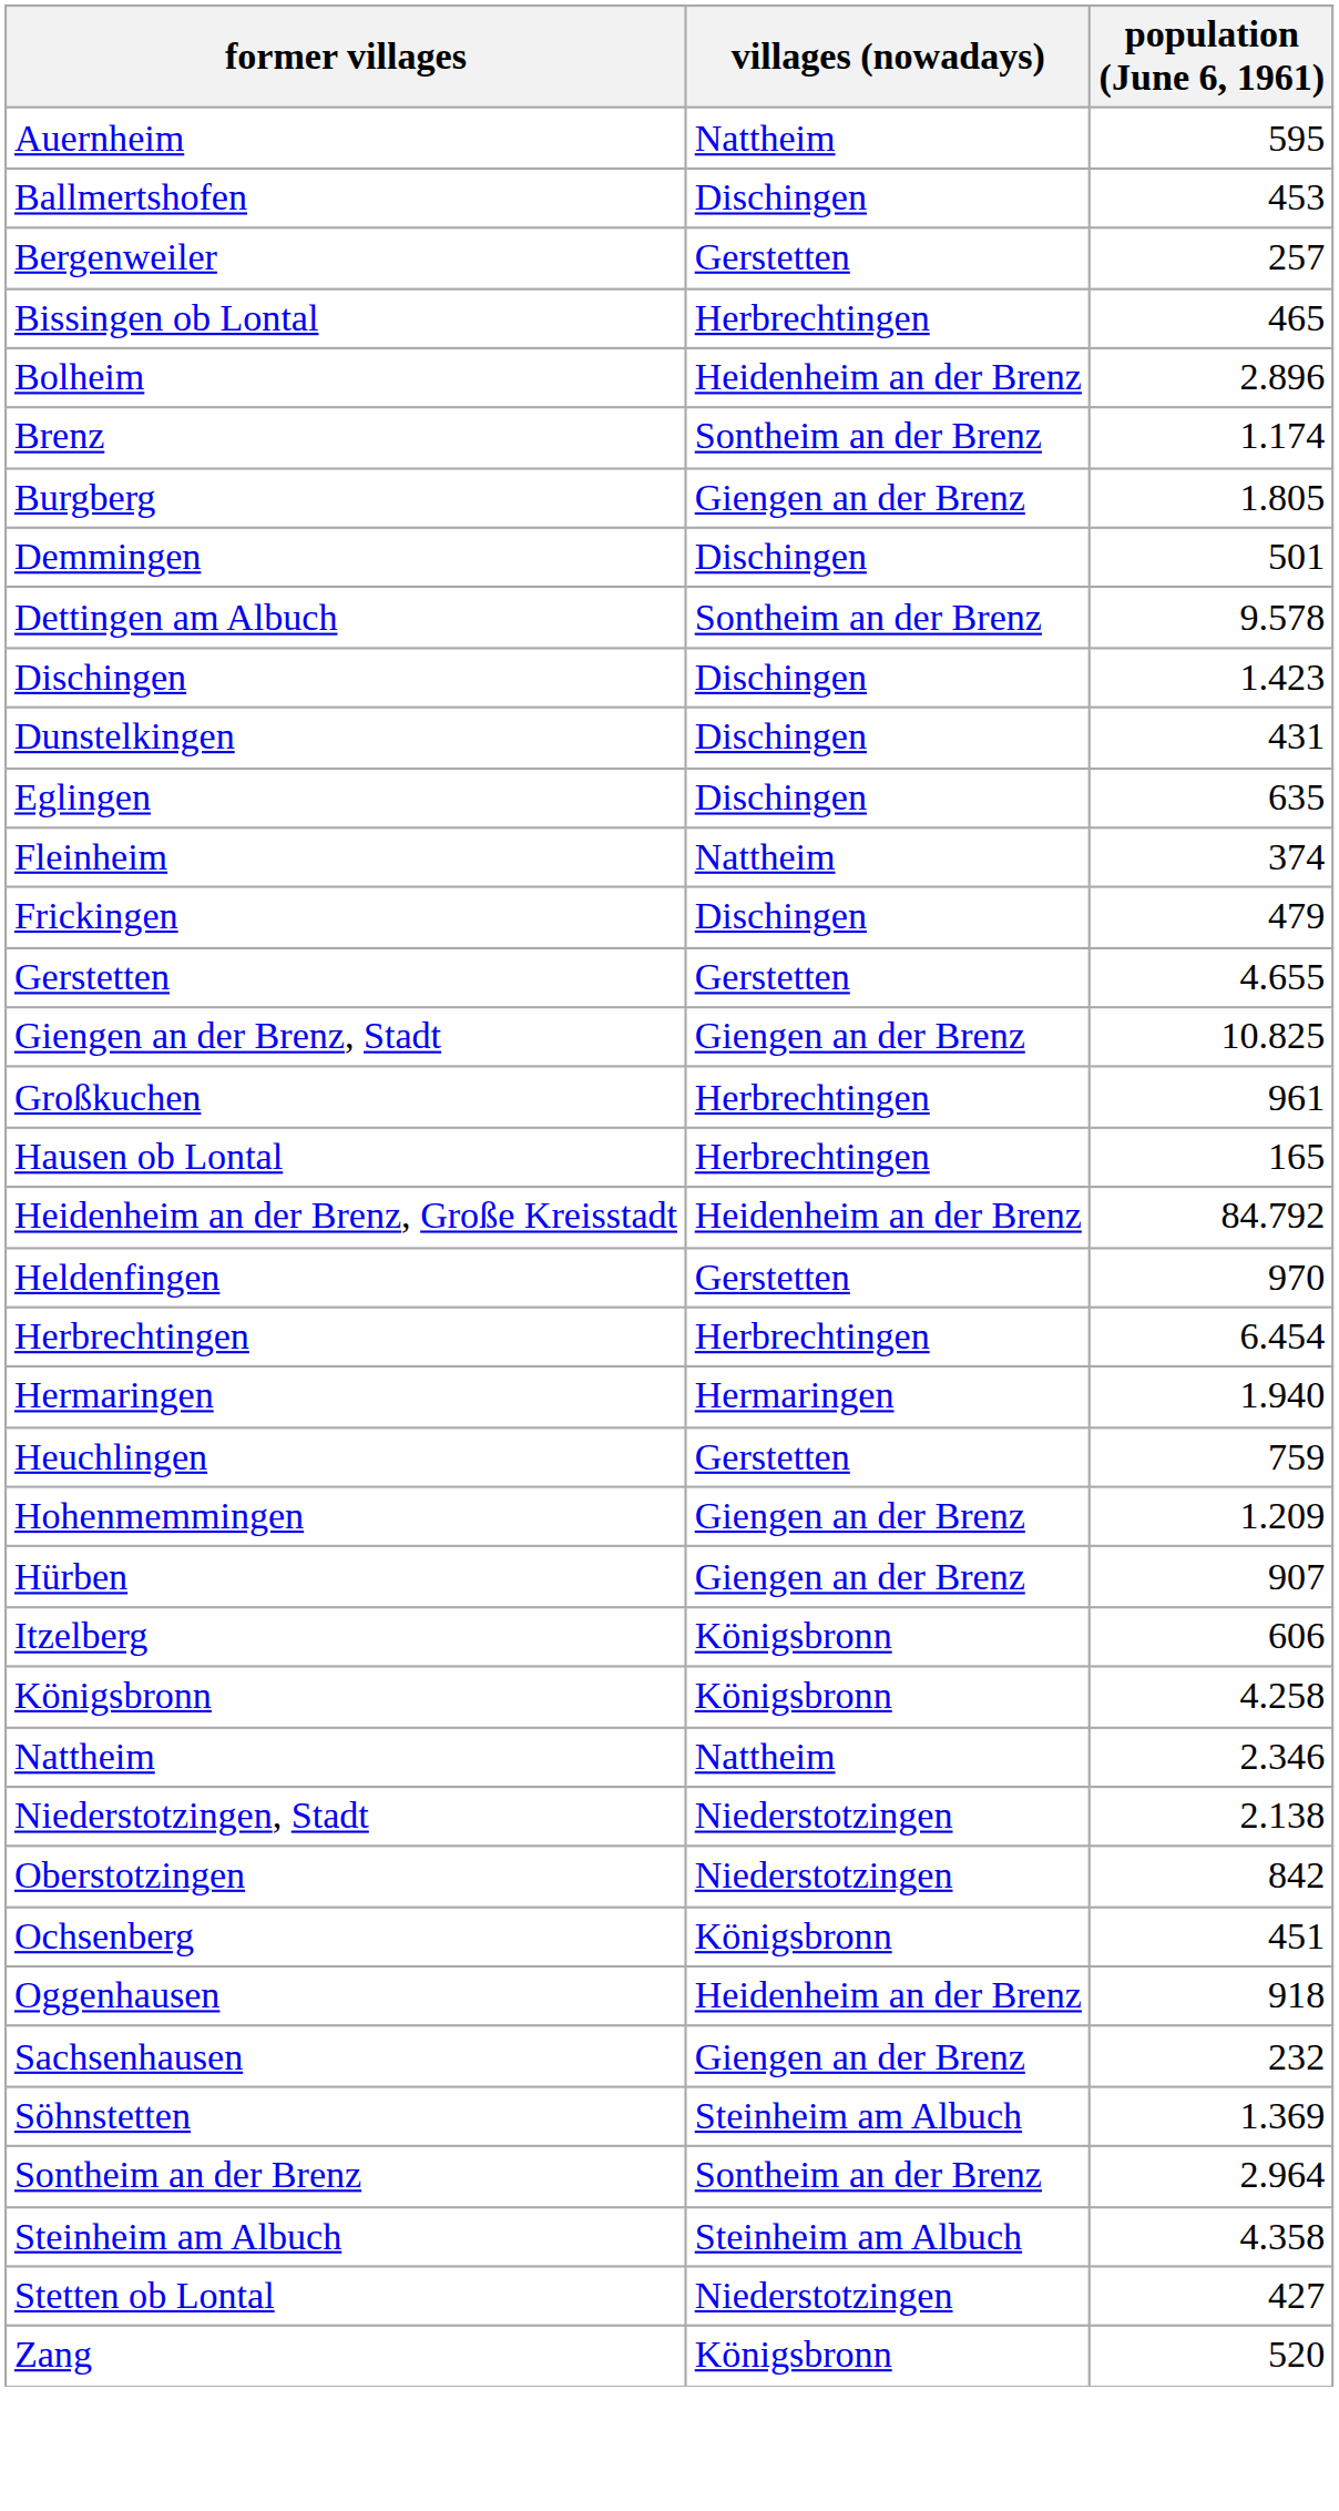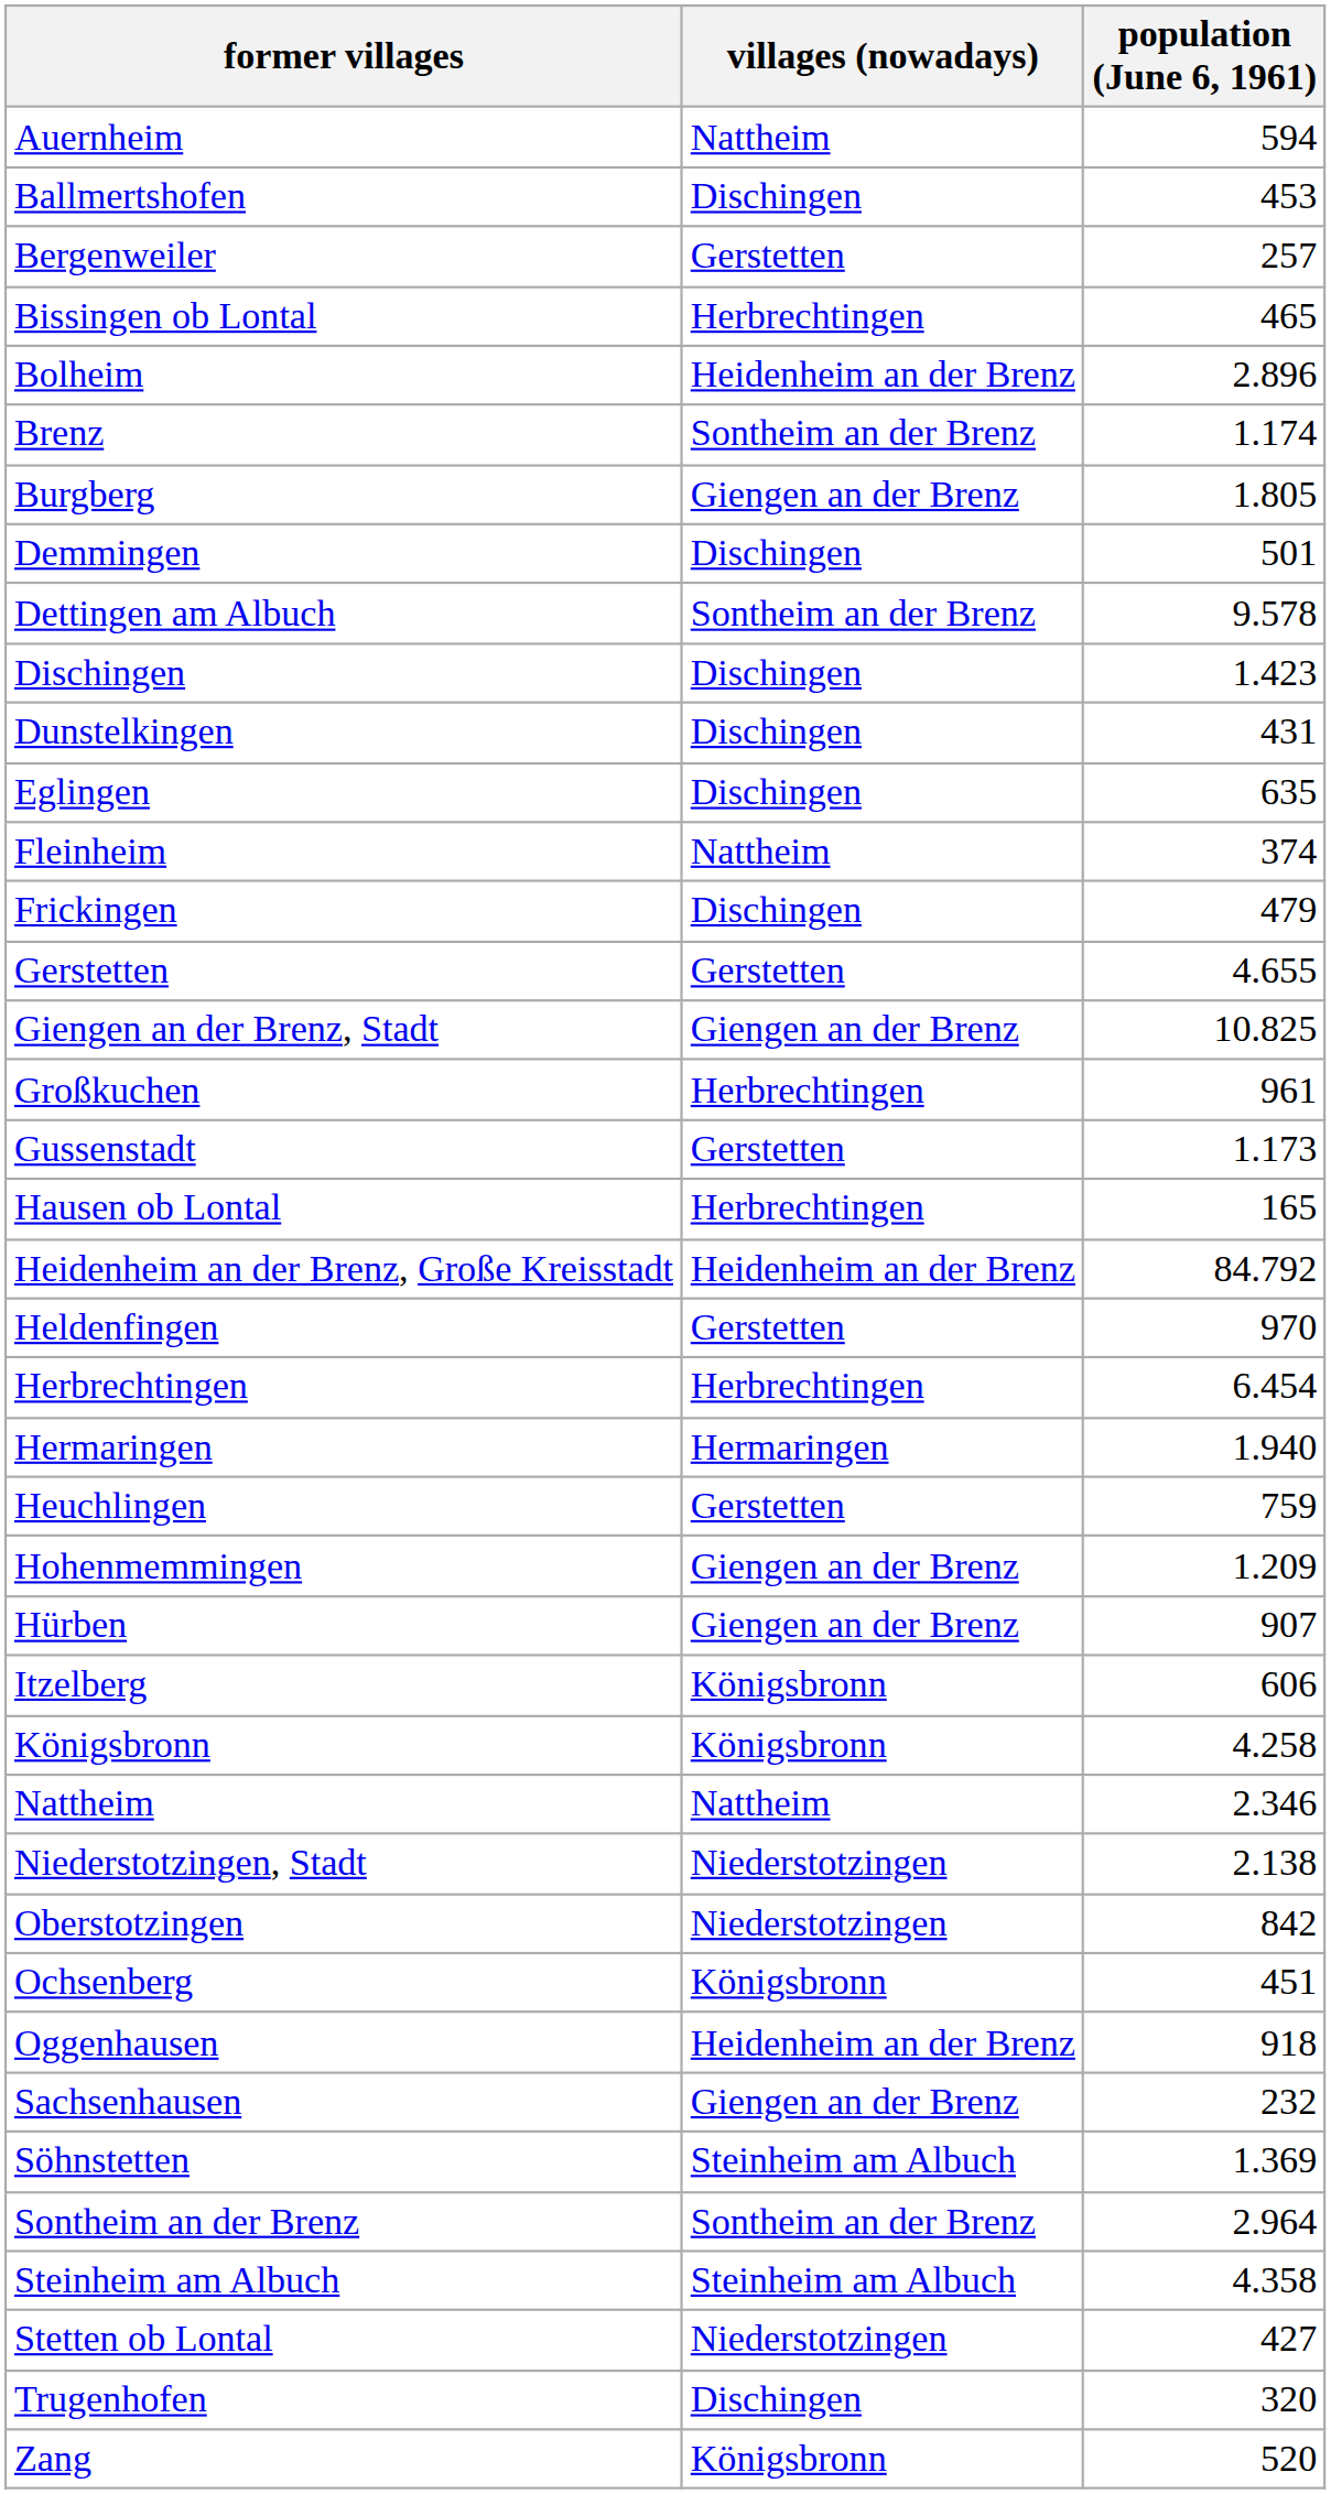Auernheim | population (June 6, 1961): 595 -> 594
+ row: Gussenstadt | Gerstetten | 1.173
+ row: Trugenhofen | Dischingen | 320
